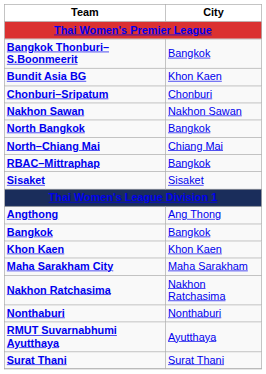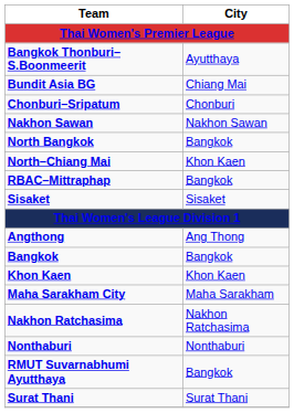Bangkok Thonburi–S.Boonmeerit | City: Bangkok -> Ayutthaya
Bundit Asia BG | City: Khon Kaen -> Chiang Mai
North–Chiang Mai | City: Chiang Mai -> Khon Kaen
RMUT Suvarnabhumi Ayutthaya | City: Ayutthaya -> Bangkok
